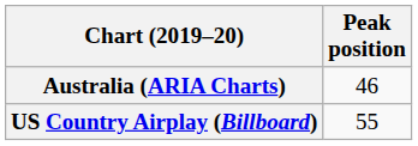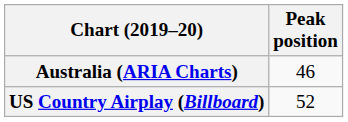US Country Airplay (Billboard) | Peak position: 55 -> 52
